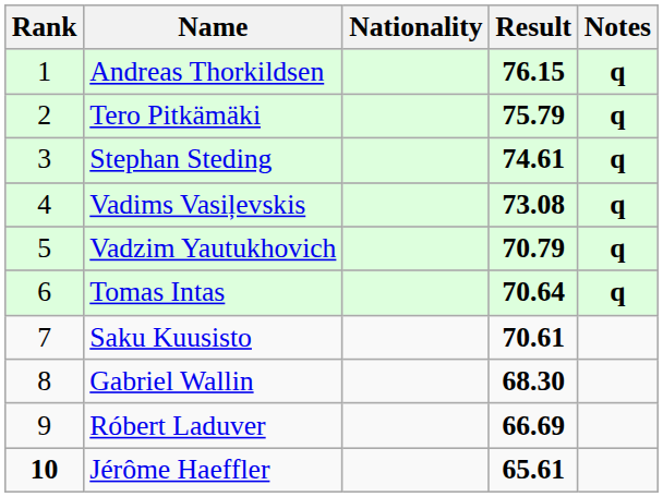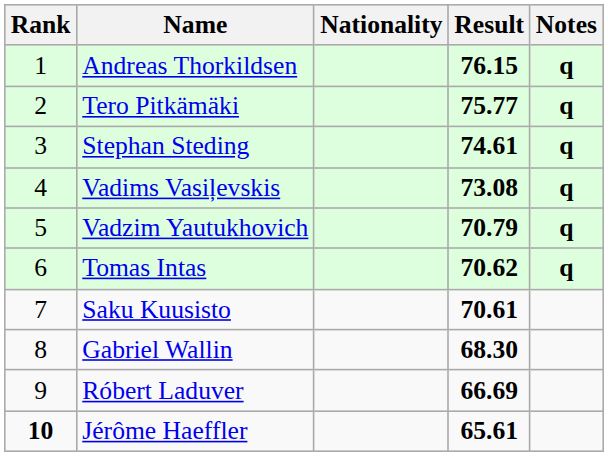Tero Pitkämäki | Result: 75.79 -> 75.77
Tomas Intas | Result: 70.64 -> 70.62
